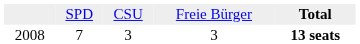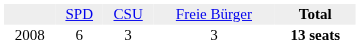2008 | column 2: 7 -> 6
